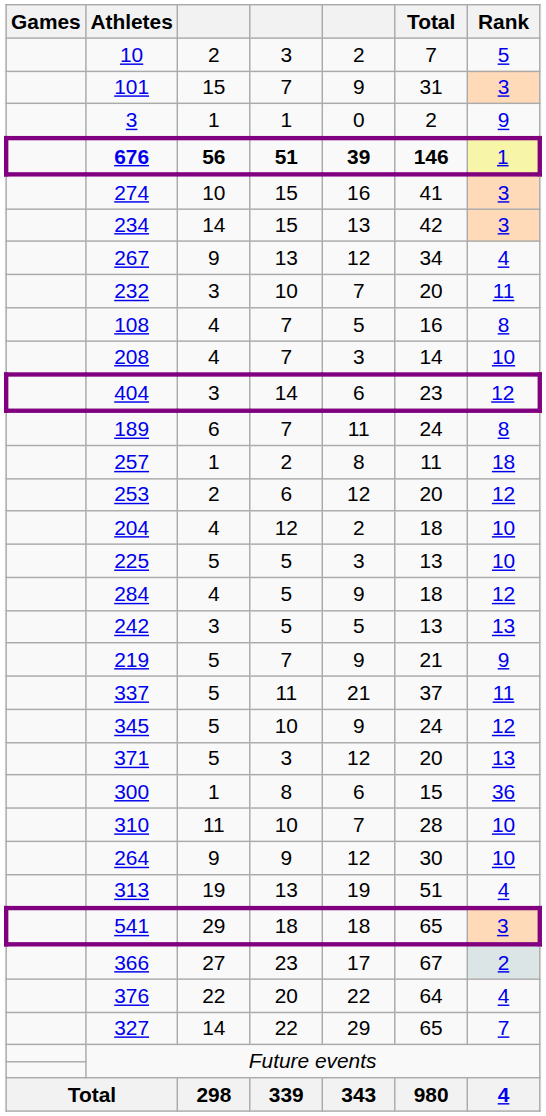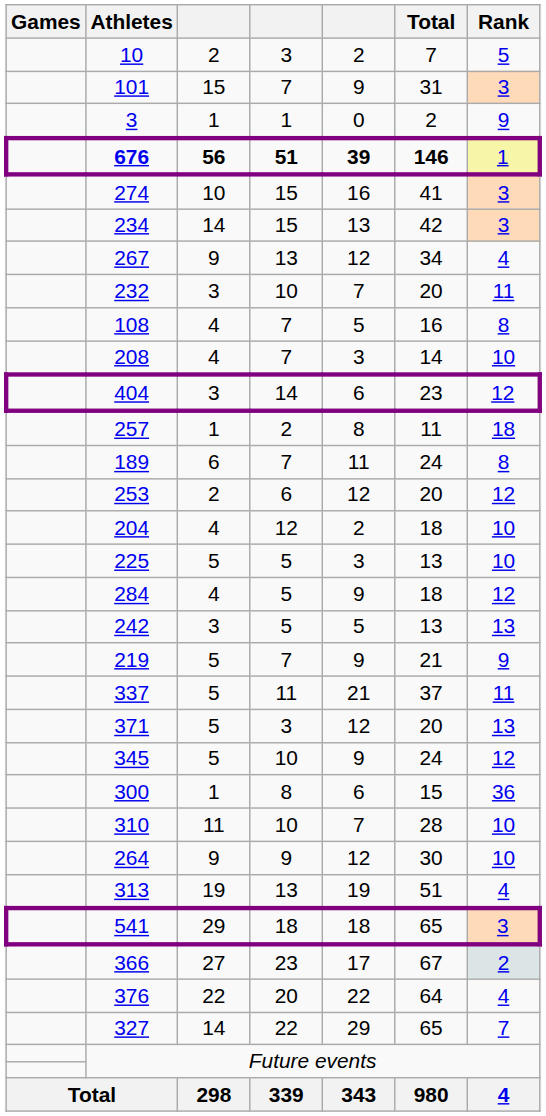rows swapped: 257 <-> 189
rows swapped: 345 <-> 371
